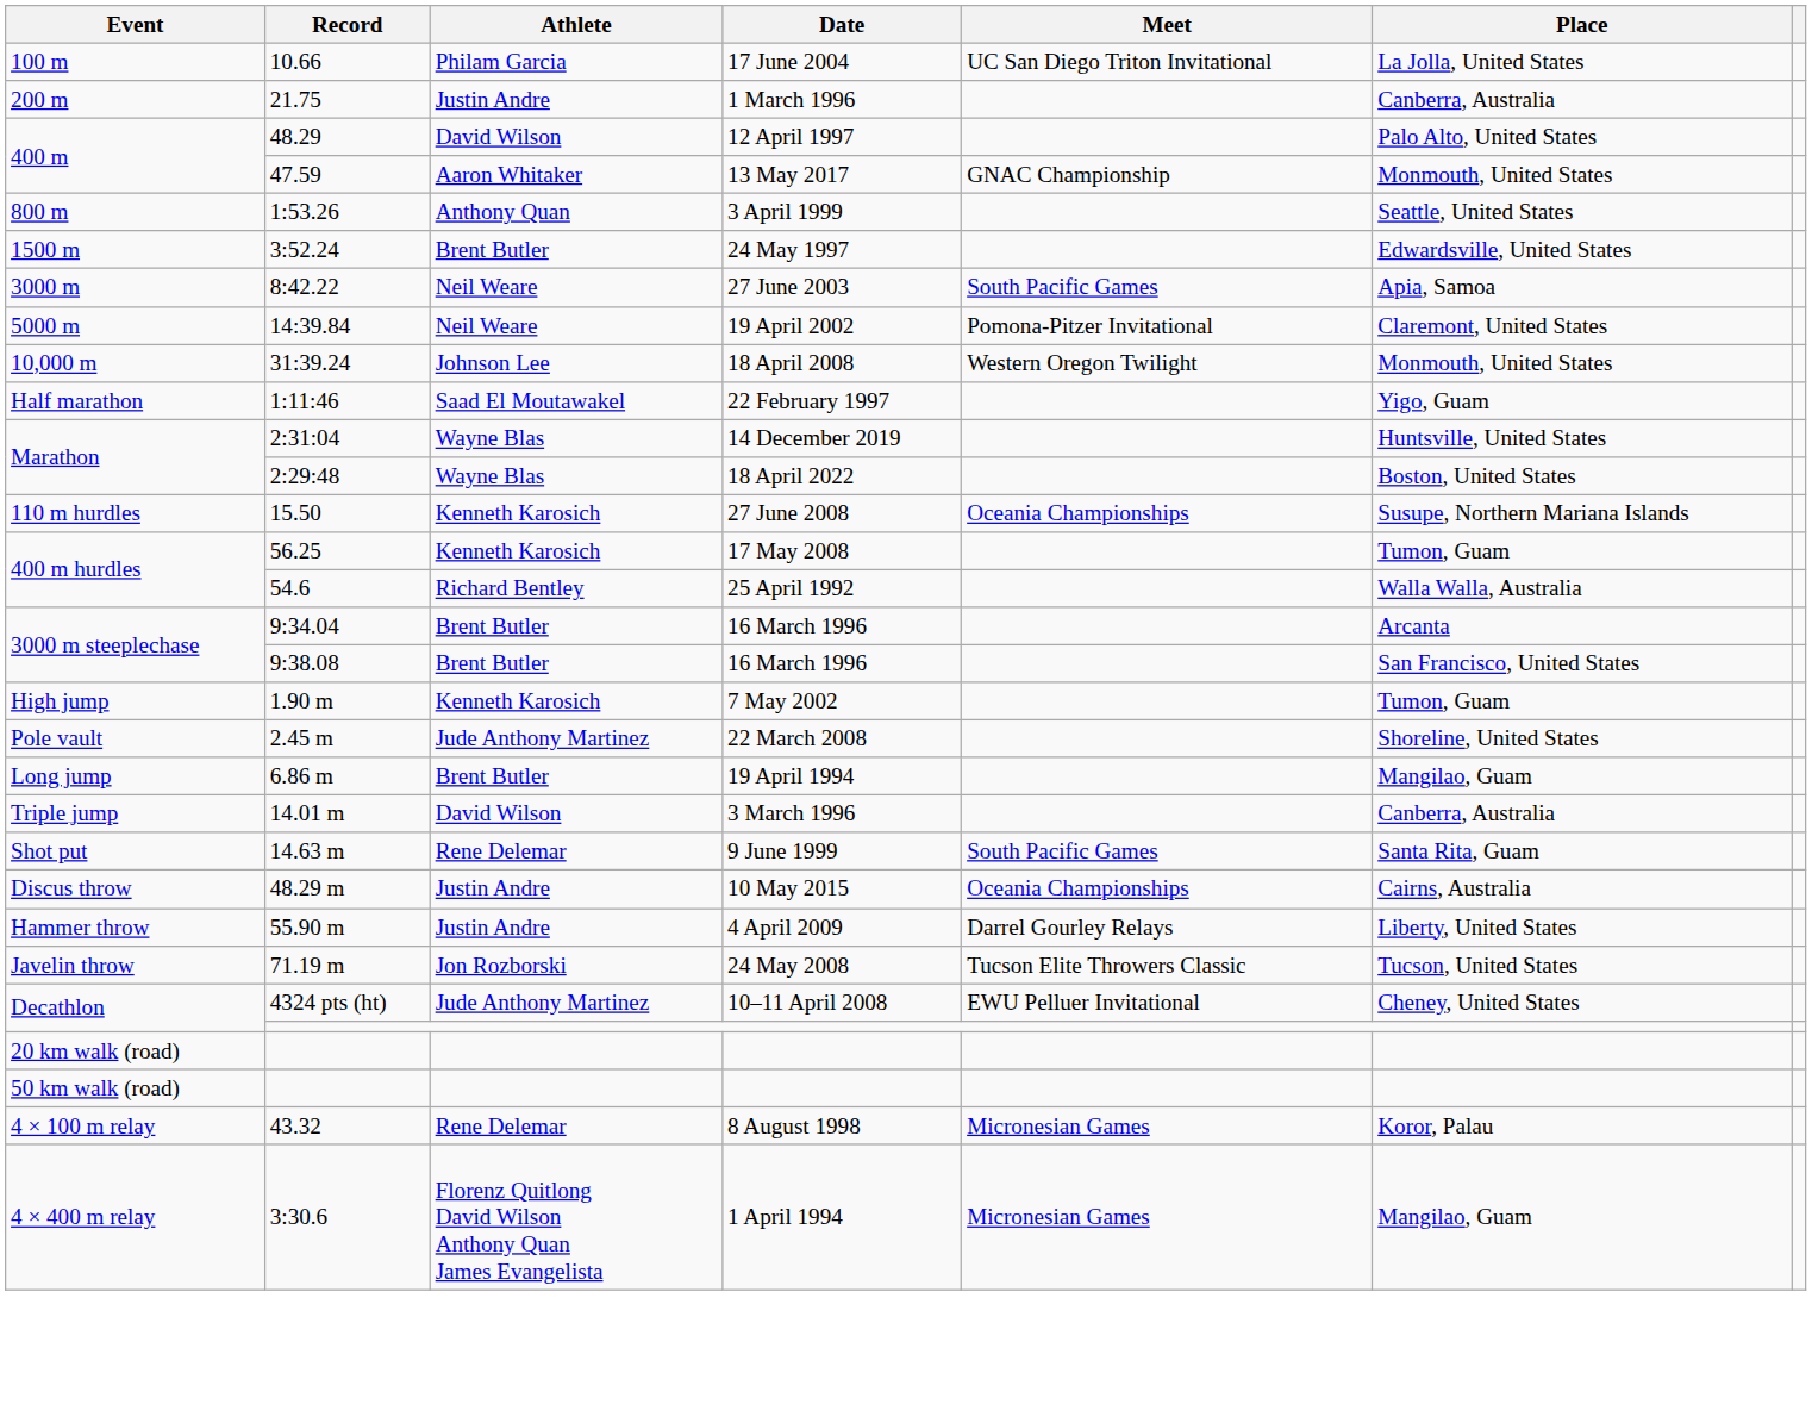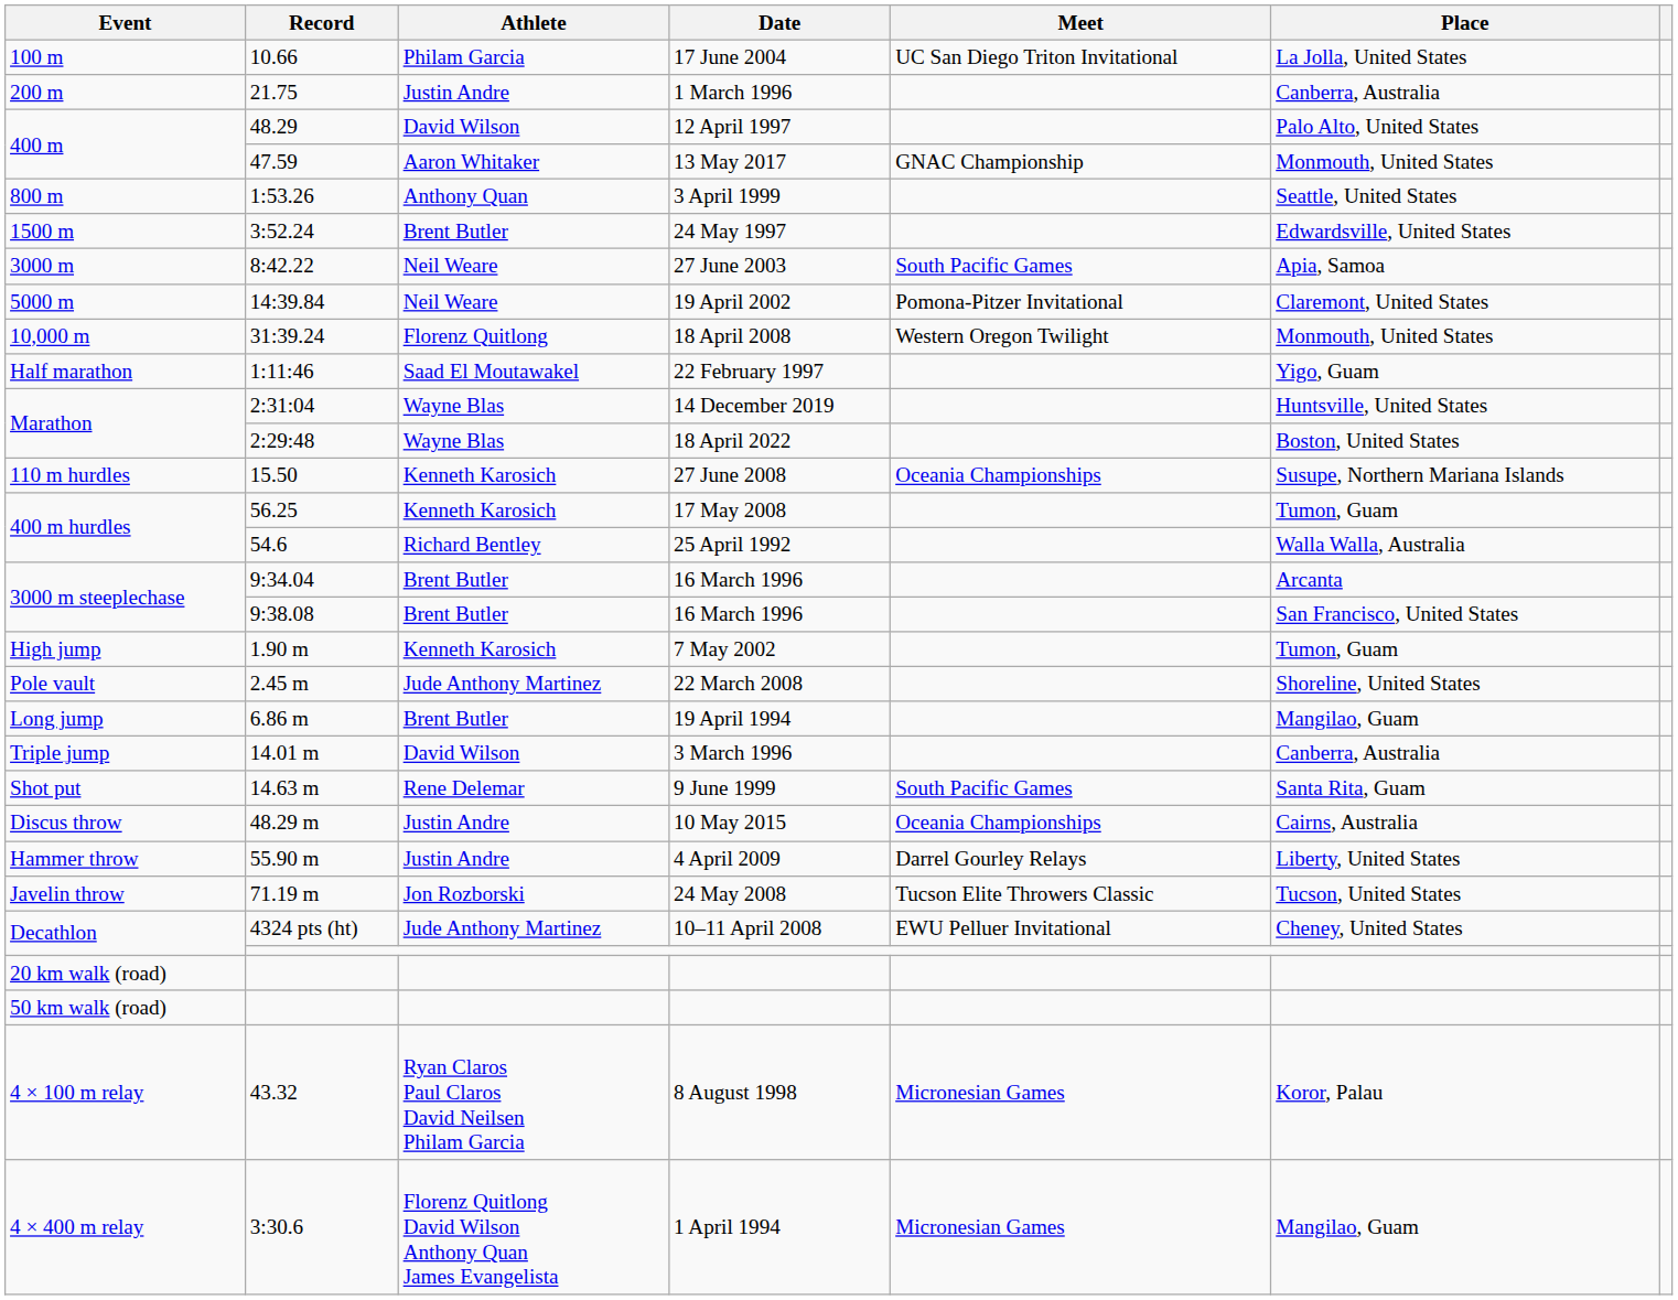18 April 2008 | Athlete: Johnson Lee -> Florenz Quitlong
8 August 1998 | Athlete: Rene Delemar -> Ryan Claros Paul Claros David Neilsen Philam Garcia
